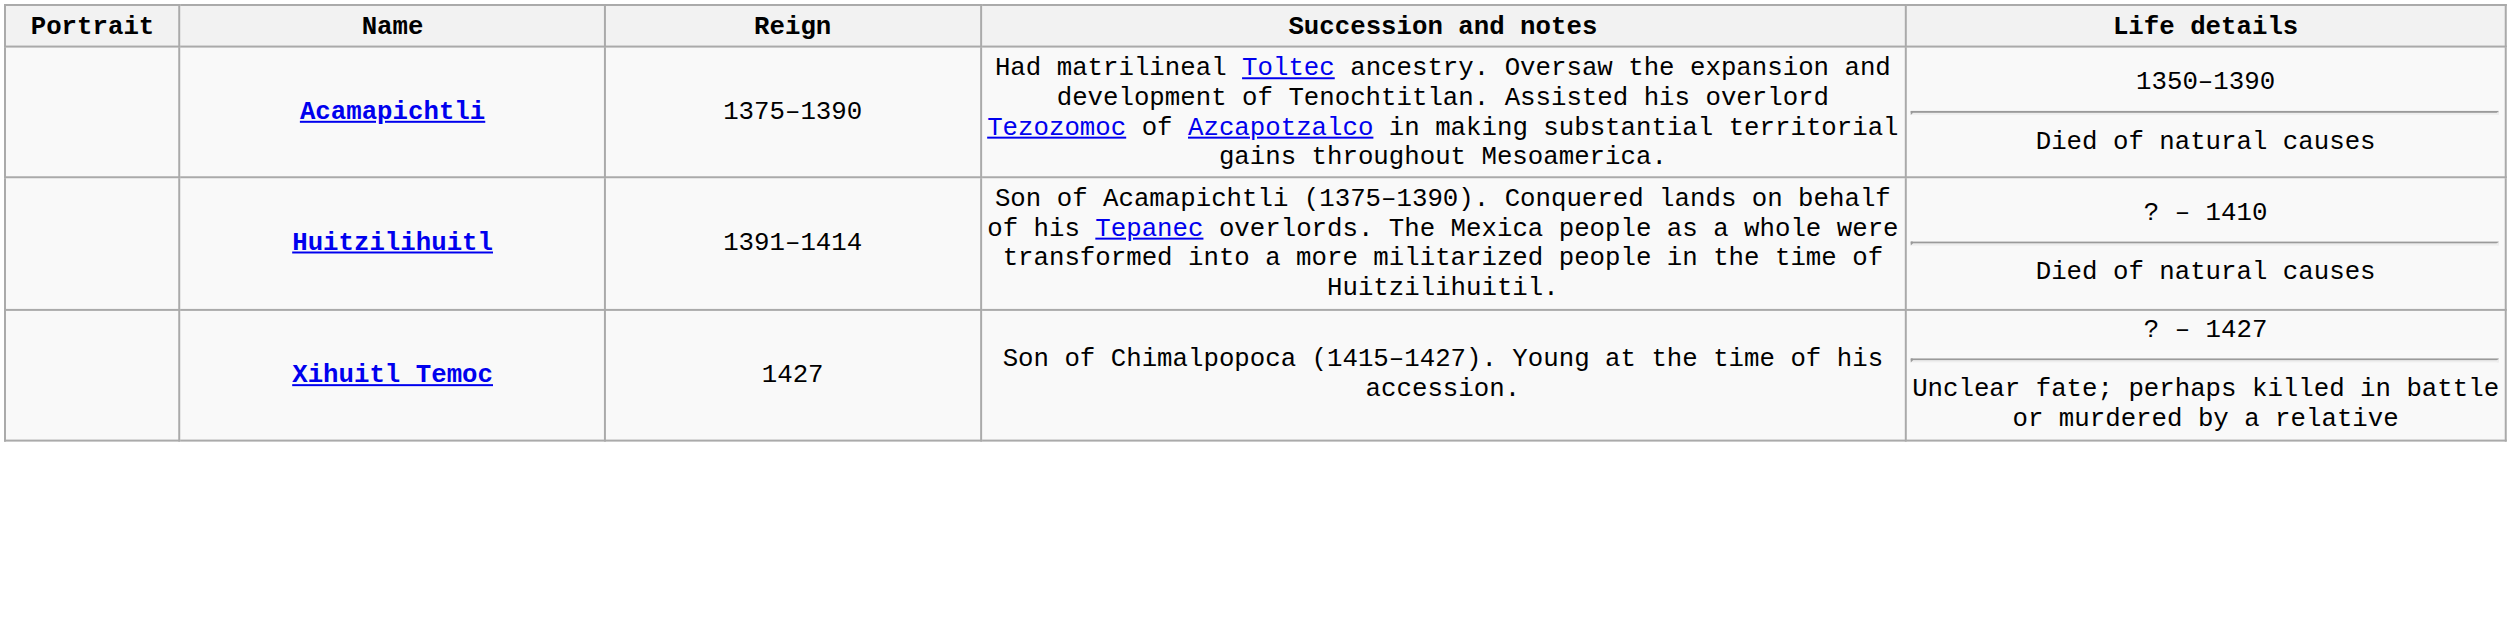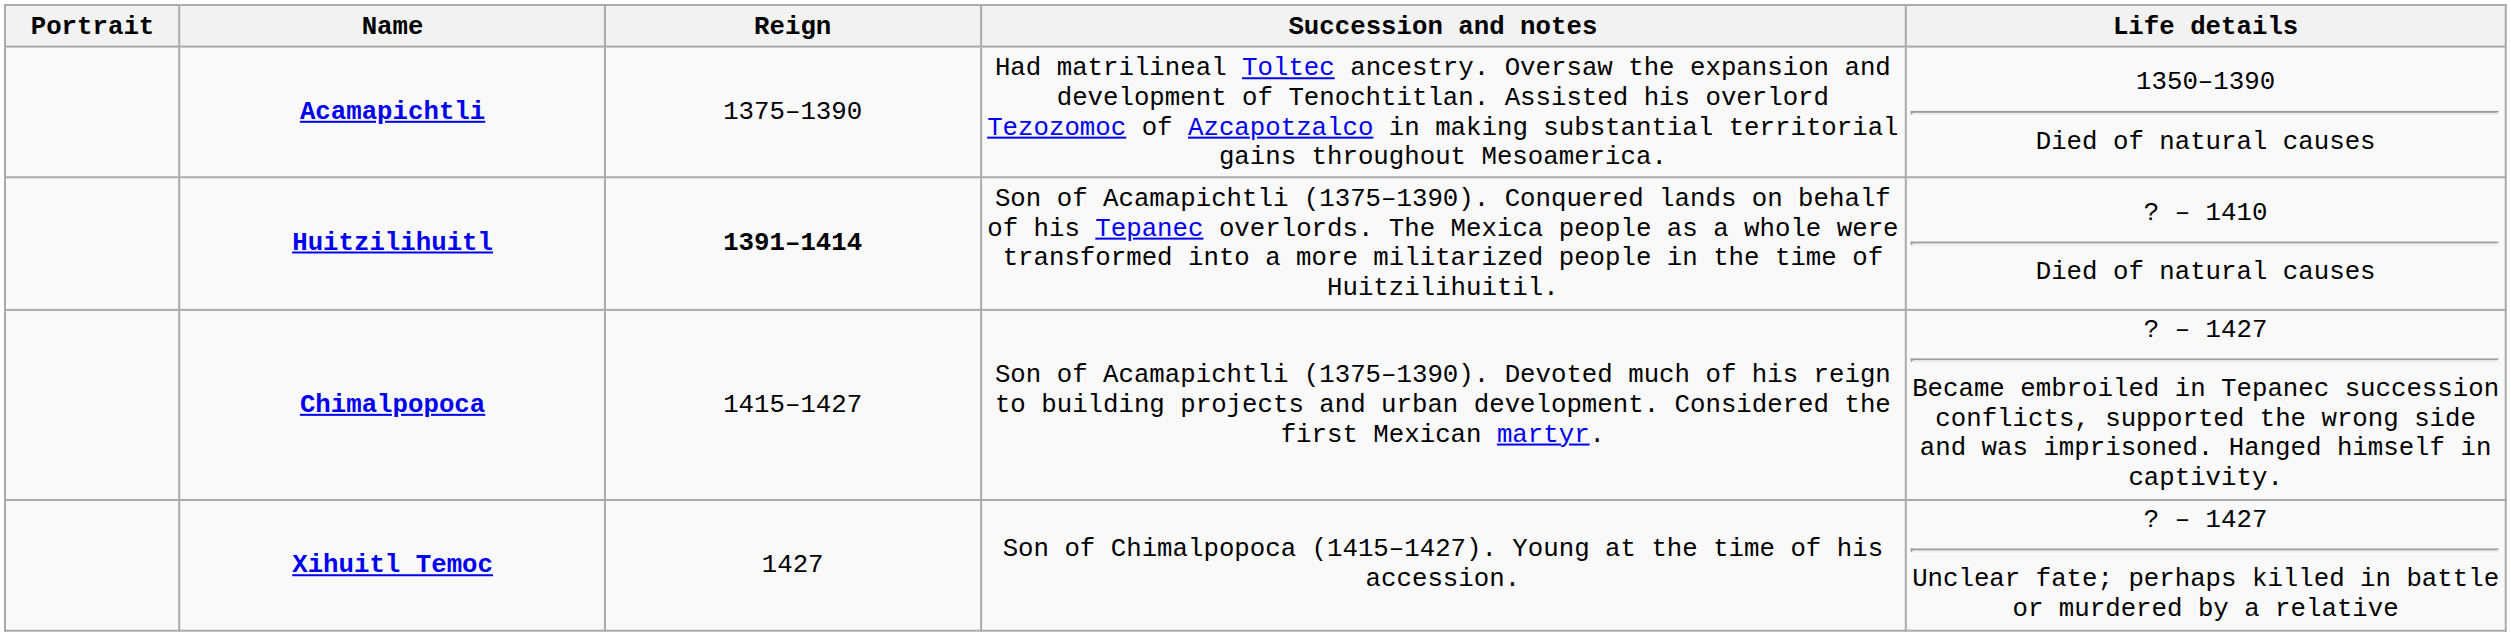Huitzilihuitl | Reign: normal -> bold
+ row: Chimalpopoca | 1415–1427 | Son of Acamapichtli (1375–1390). Devoted much of his reign to building projects and urban development. Considered the first Mexican martyr. | ? – 1427 Became embroiled in Tepanec succession conflicts, supported the wrong side and was imprisoned. Hanged himself in captivity.
